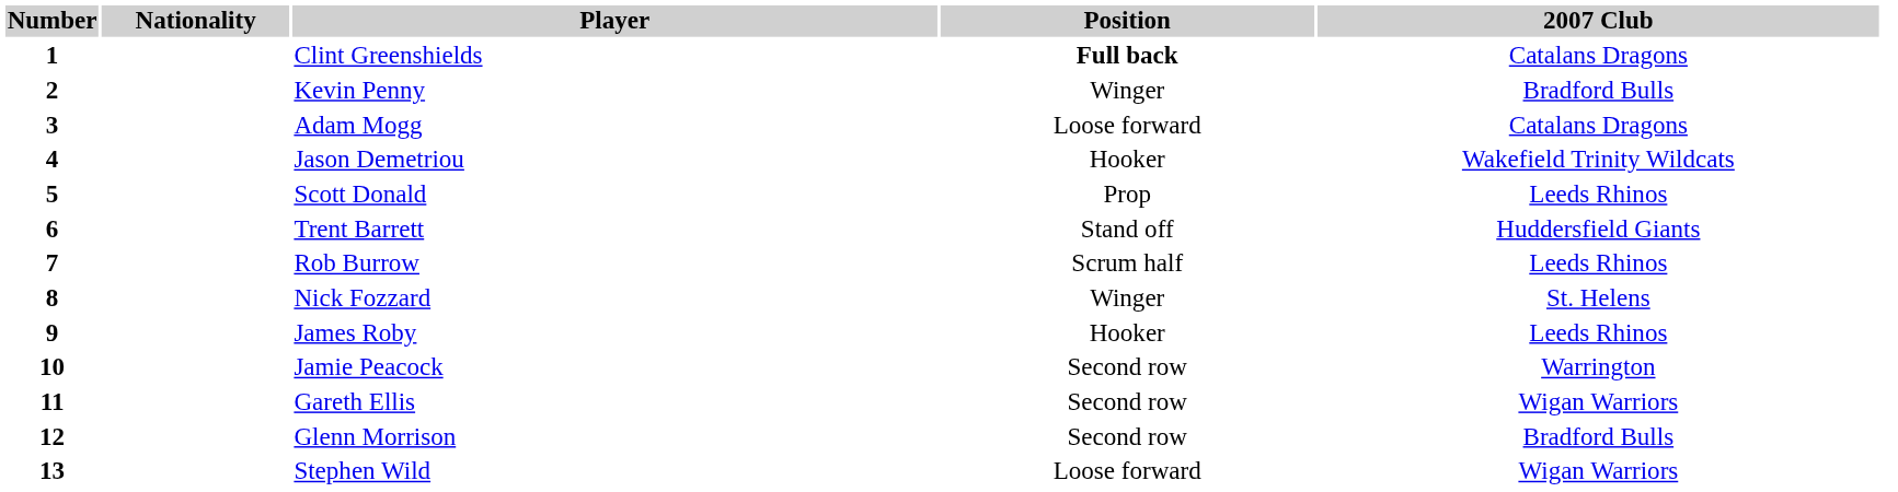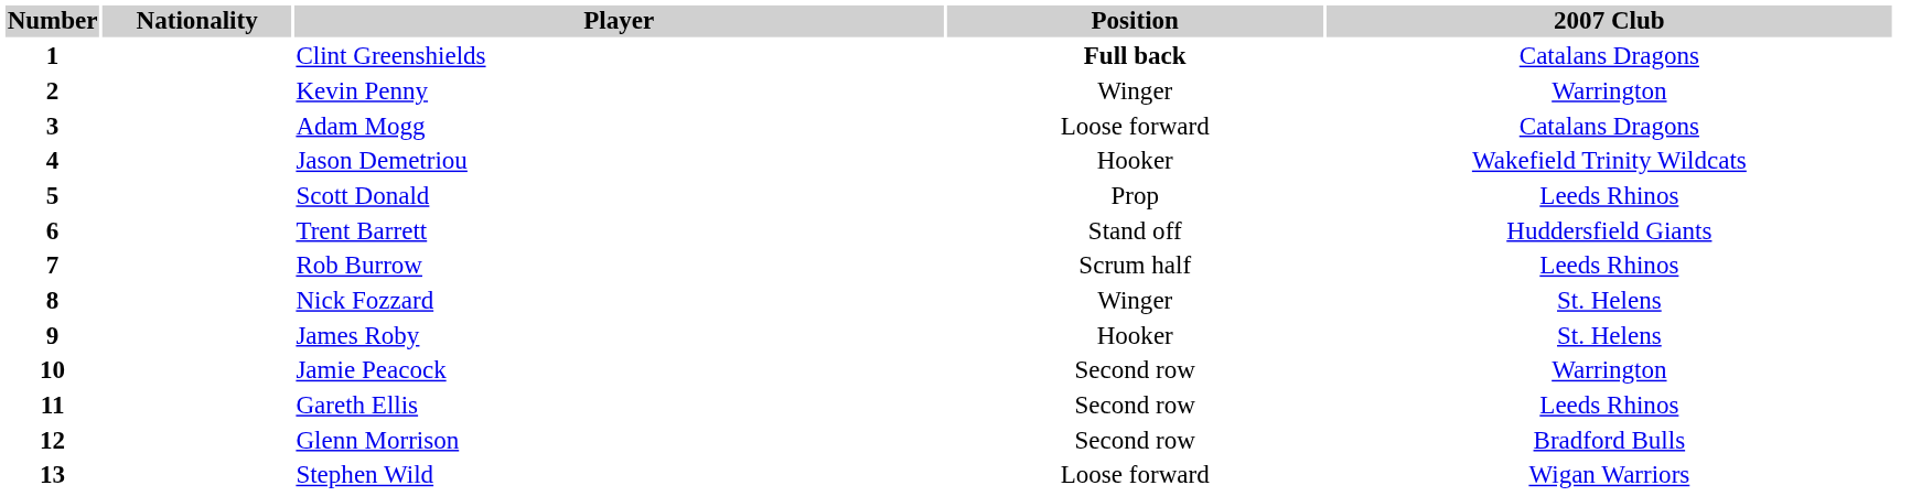Kevin Penny | 2007 Club: Bradford Bulls -> Warrington
James Roby | 2007 Club: Leeds Rhinos -> St. Helens
Gareth Ellis | 2007 Club: Wigan Warriors -> Leeds Rhinos
